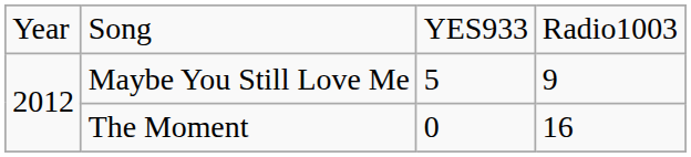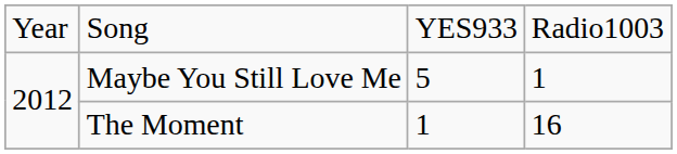Maybe You Still Love Me | column 4: 9 -> 1
The Moment | column 3: 0 -> 1
